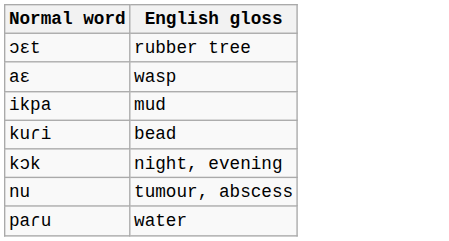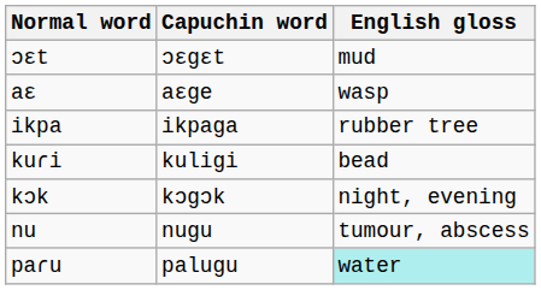+ column: Capuchin word | ɔɛgɛt | aɛge | ikpaga | kuligi | kɔgɔk | nugu | palugu
ɔɛt | English gloss: rubber tree -> mud
ikpa | English gloss: mud -> rubber tree
paɾu | English gloss: no background -> paleturquoise background
